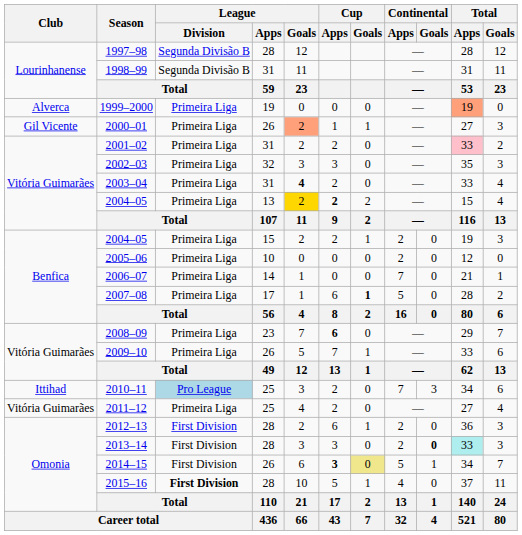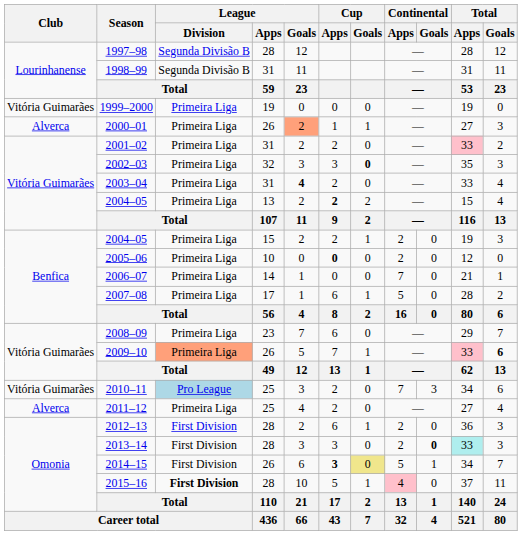1999–2000 | Club: Alverca -> Vitória Guimarães
1999–2000 | Total / Apps: lightsalmon background -> no background
2000–01 | Club: Gil Vicente -> Alverca
2002–03 | Cup / Goals: normal -> bold
2004–05 / 13 | League / Goals: gold background -> no background
2005–06 | Cup / Apps: normal -> bold
2007–08 | Cup / Goals: bold -> normal
2008–09 | Cup / Apps: bold -> normal
2009–10 | League / Division: no background -> lightsalmon background
2009–10 | Total / Apps: no background -> pink background
2009–10 | Total / Goals: normal -> bold
2010–11 | Club: Ittihad -> Vitória Guimarães
2011–12 | Club: Vitória Guimarães -> Alverca
2015–16 | Continental / Apps: no background -> pink background
